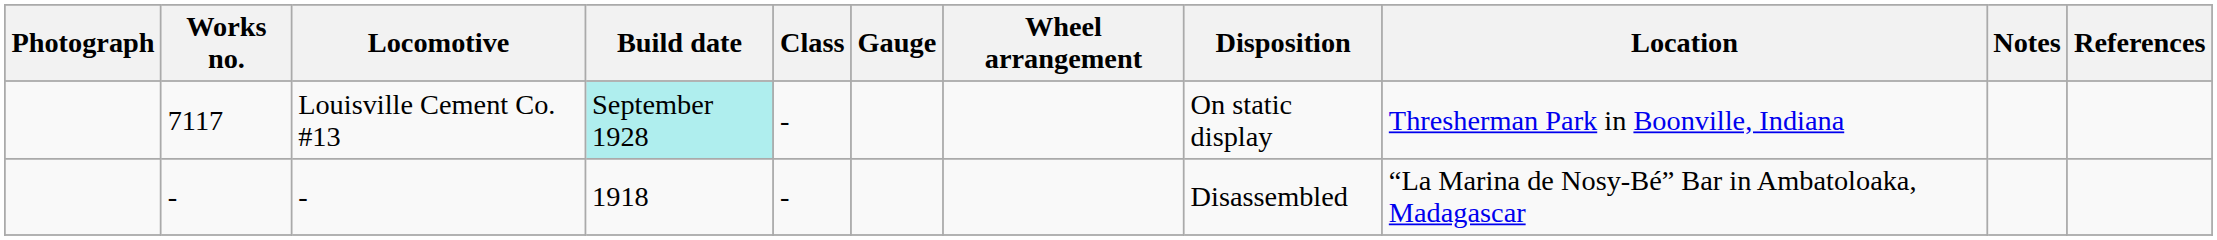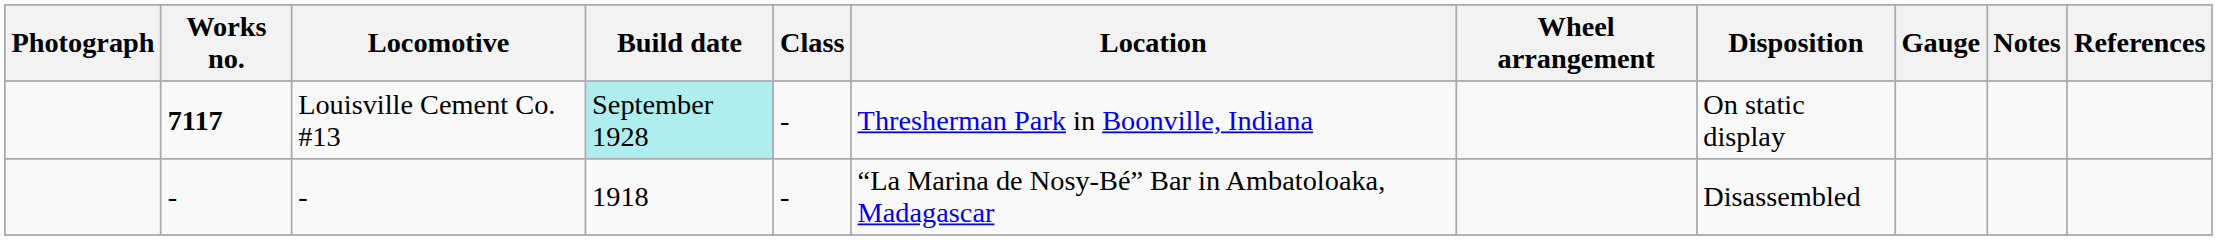columns swapped: Gauge <-> Location
Louisville Cement Co. #13 | Works no.: normal -> bold
